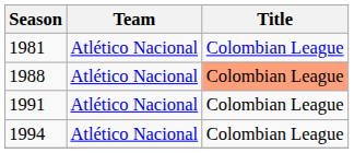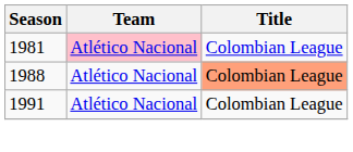1981 | Team: no background -> pink background
- row: 1994 | Atlético Nacional | Colombian League
